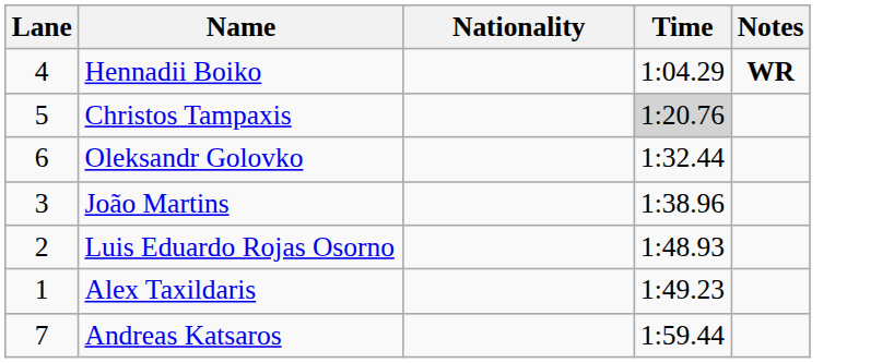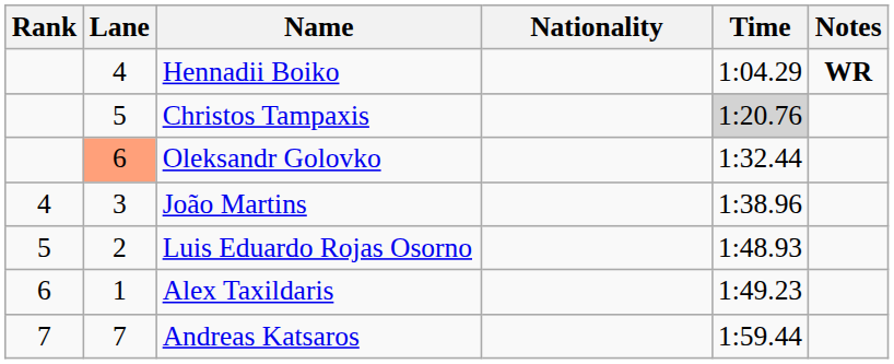+ column: Rank | 4 | 5 | 6 | 7
Oleksandr Golovko | Lane: no background -> lightsalmon background
